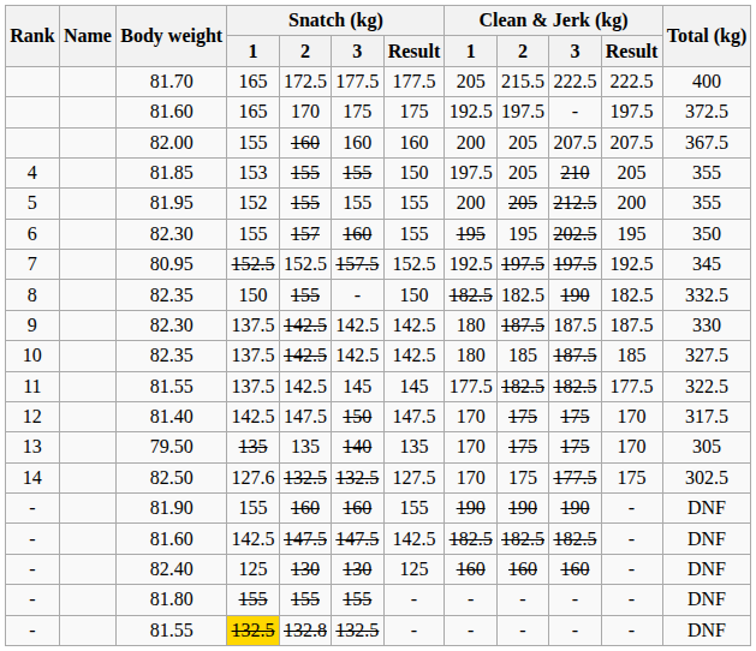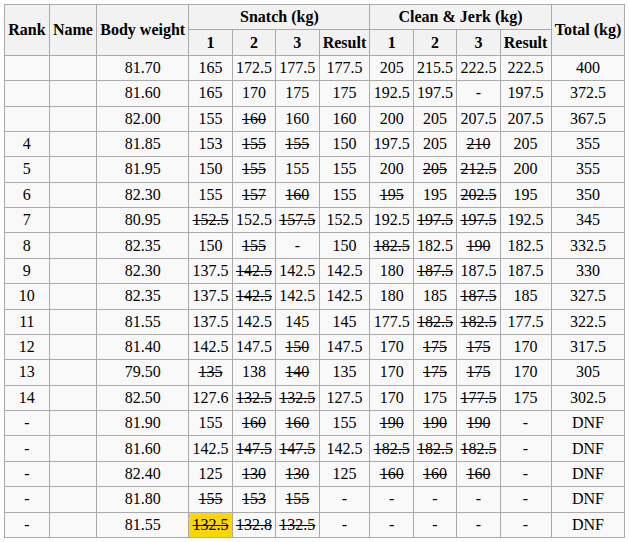81.95 | Snatch (kg) / 1: 152 -> 150
79.50 | Snatch (kg) / 2: 135 -> 138
81.80 | Snatch (kg) / 2: 155 -> 153
